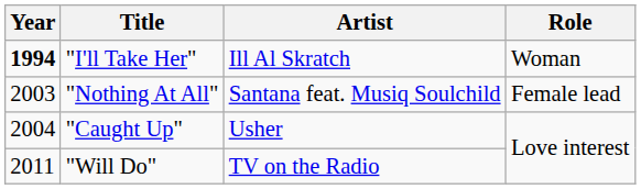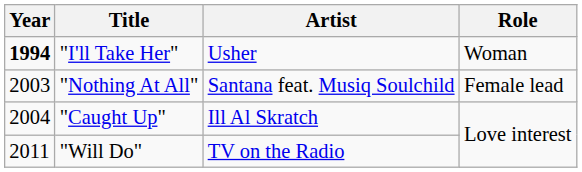"I'll Take Her" | Artist: Ill Al Skratch -> Usher
"Caught Up" | Artist: Usher -> Ill Al Skratch
